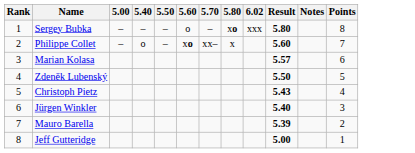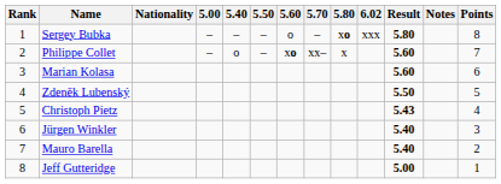+ column: Nationality
Marian Kolasa | Result: 5.57 -> 5.60
Mauro Barella | Result: 5.39 -> 5.40
